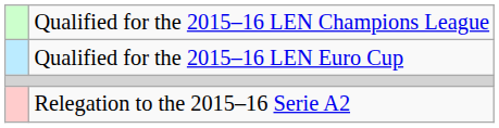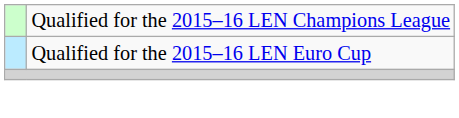- row: Relegation to the 2015–16 Serie A2
